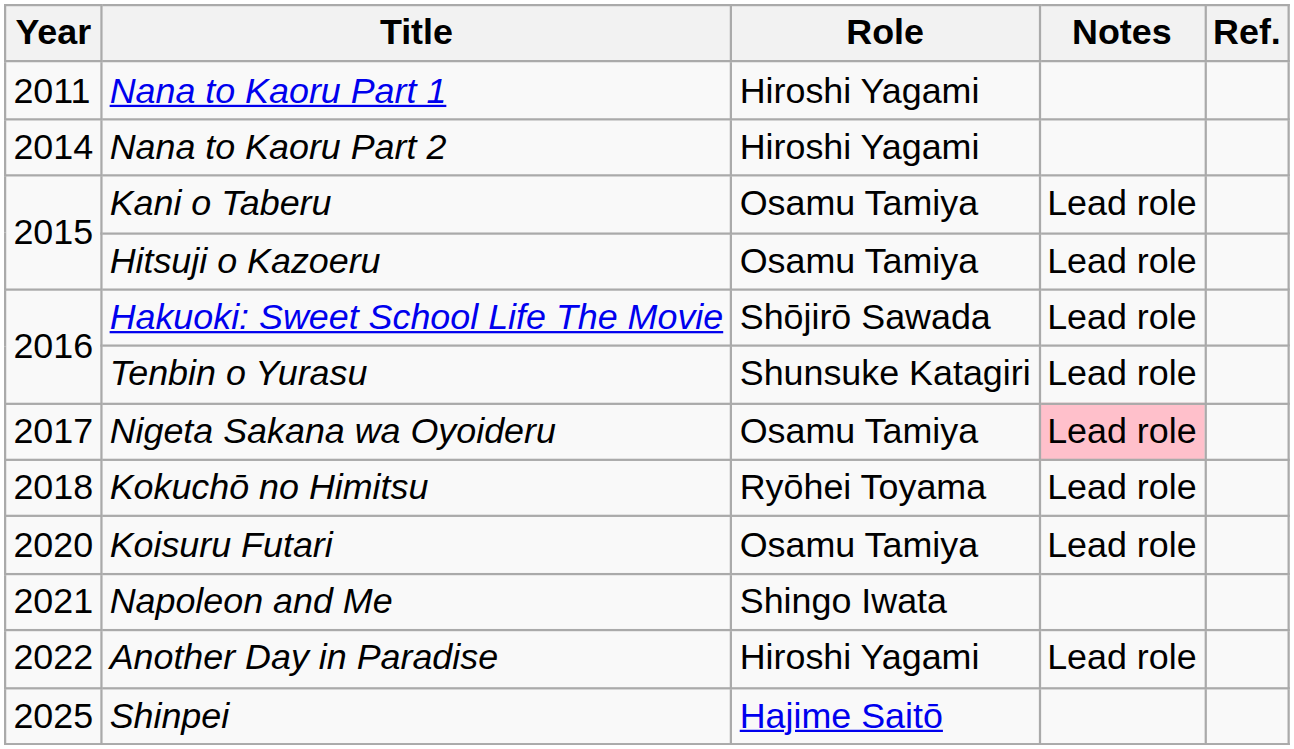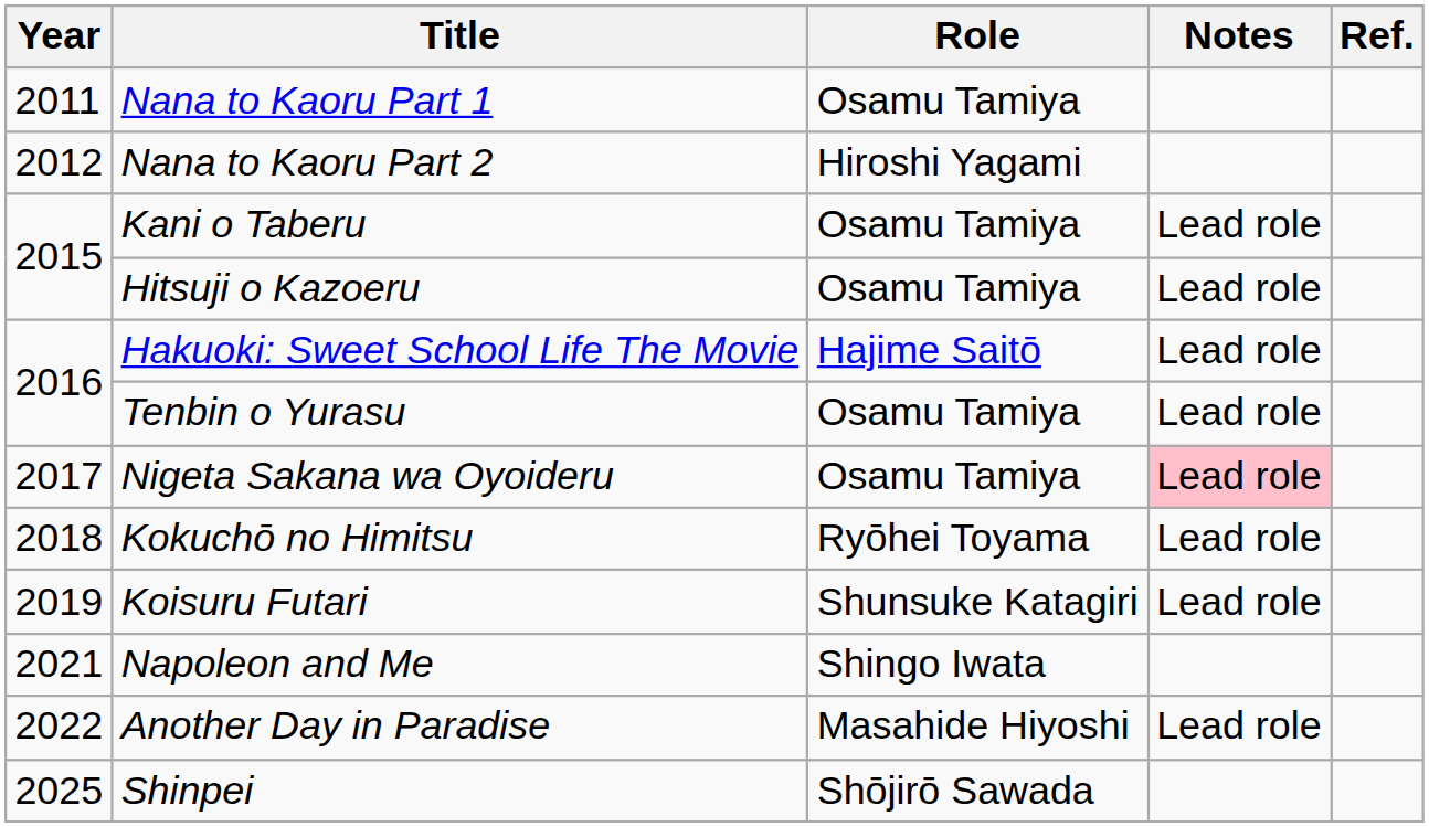Nana to Kaoru Part 1 | Role: Hiroshi Yagami -> Osamu Tamiya
Nana to Kaoru Part 2 | Year: 2014 -> 2012
Hakuoki: Sweet School Life The Movie | Role: Shōjirō Sawada -> Hajime Saitō
Tenbin o Yurasu | Role: Shunsuke Katagiri -> Osamu Tamiya
Koisuru Futari | Year: 2020 -> 2019
Koisuru Futari | Role: Osamu Tamiya -> Shunsuke Katagiri
Another Day in Paradise | Role: Hiroshi Yagami -> Masahide Hiyoshi
Shinpei | Role: Hajime Saitō -> Shōjirō Sawada
